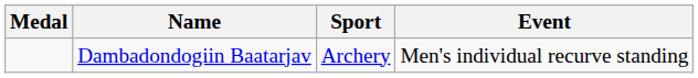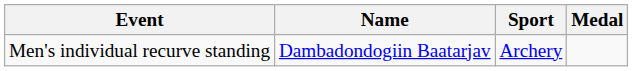columns swapped: Medal <-> Event
